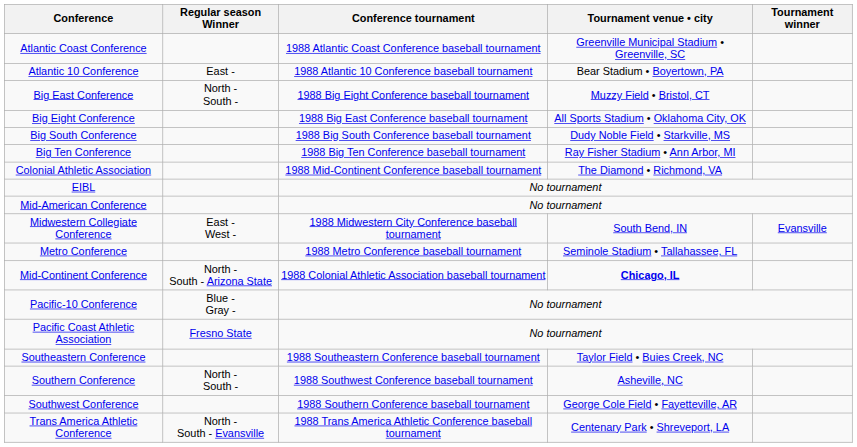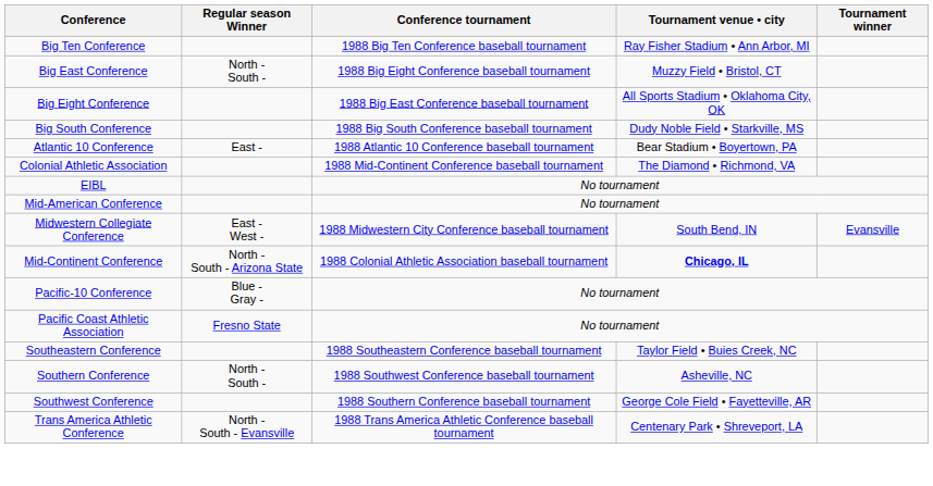- row: Atlantic Coast Conference | 1988 Atlantic Coast Conference baseball tournament | Greenville Municipal Stadium • Greenville, SC
rows swapped: Atlantic 10 Conference <-> Big Ten Conference
- row: Metro Conference | 1988 Metro Conference baseball tournament | Seminole Stadium • Tallahassee, FL
